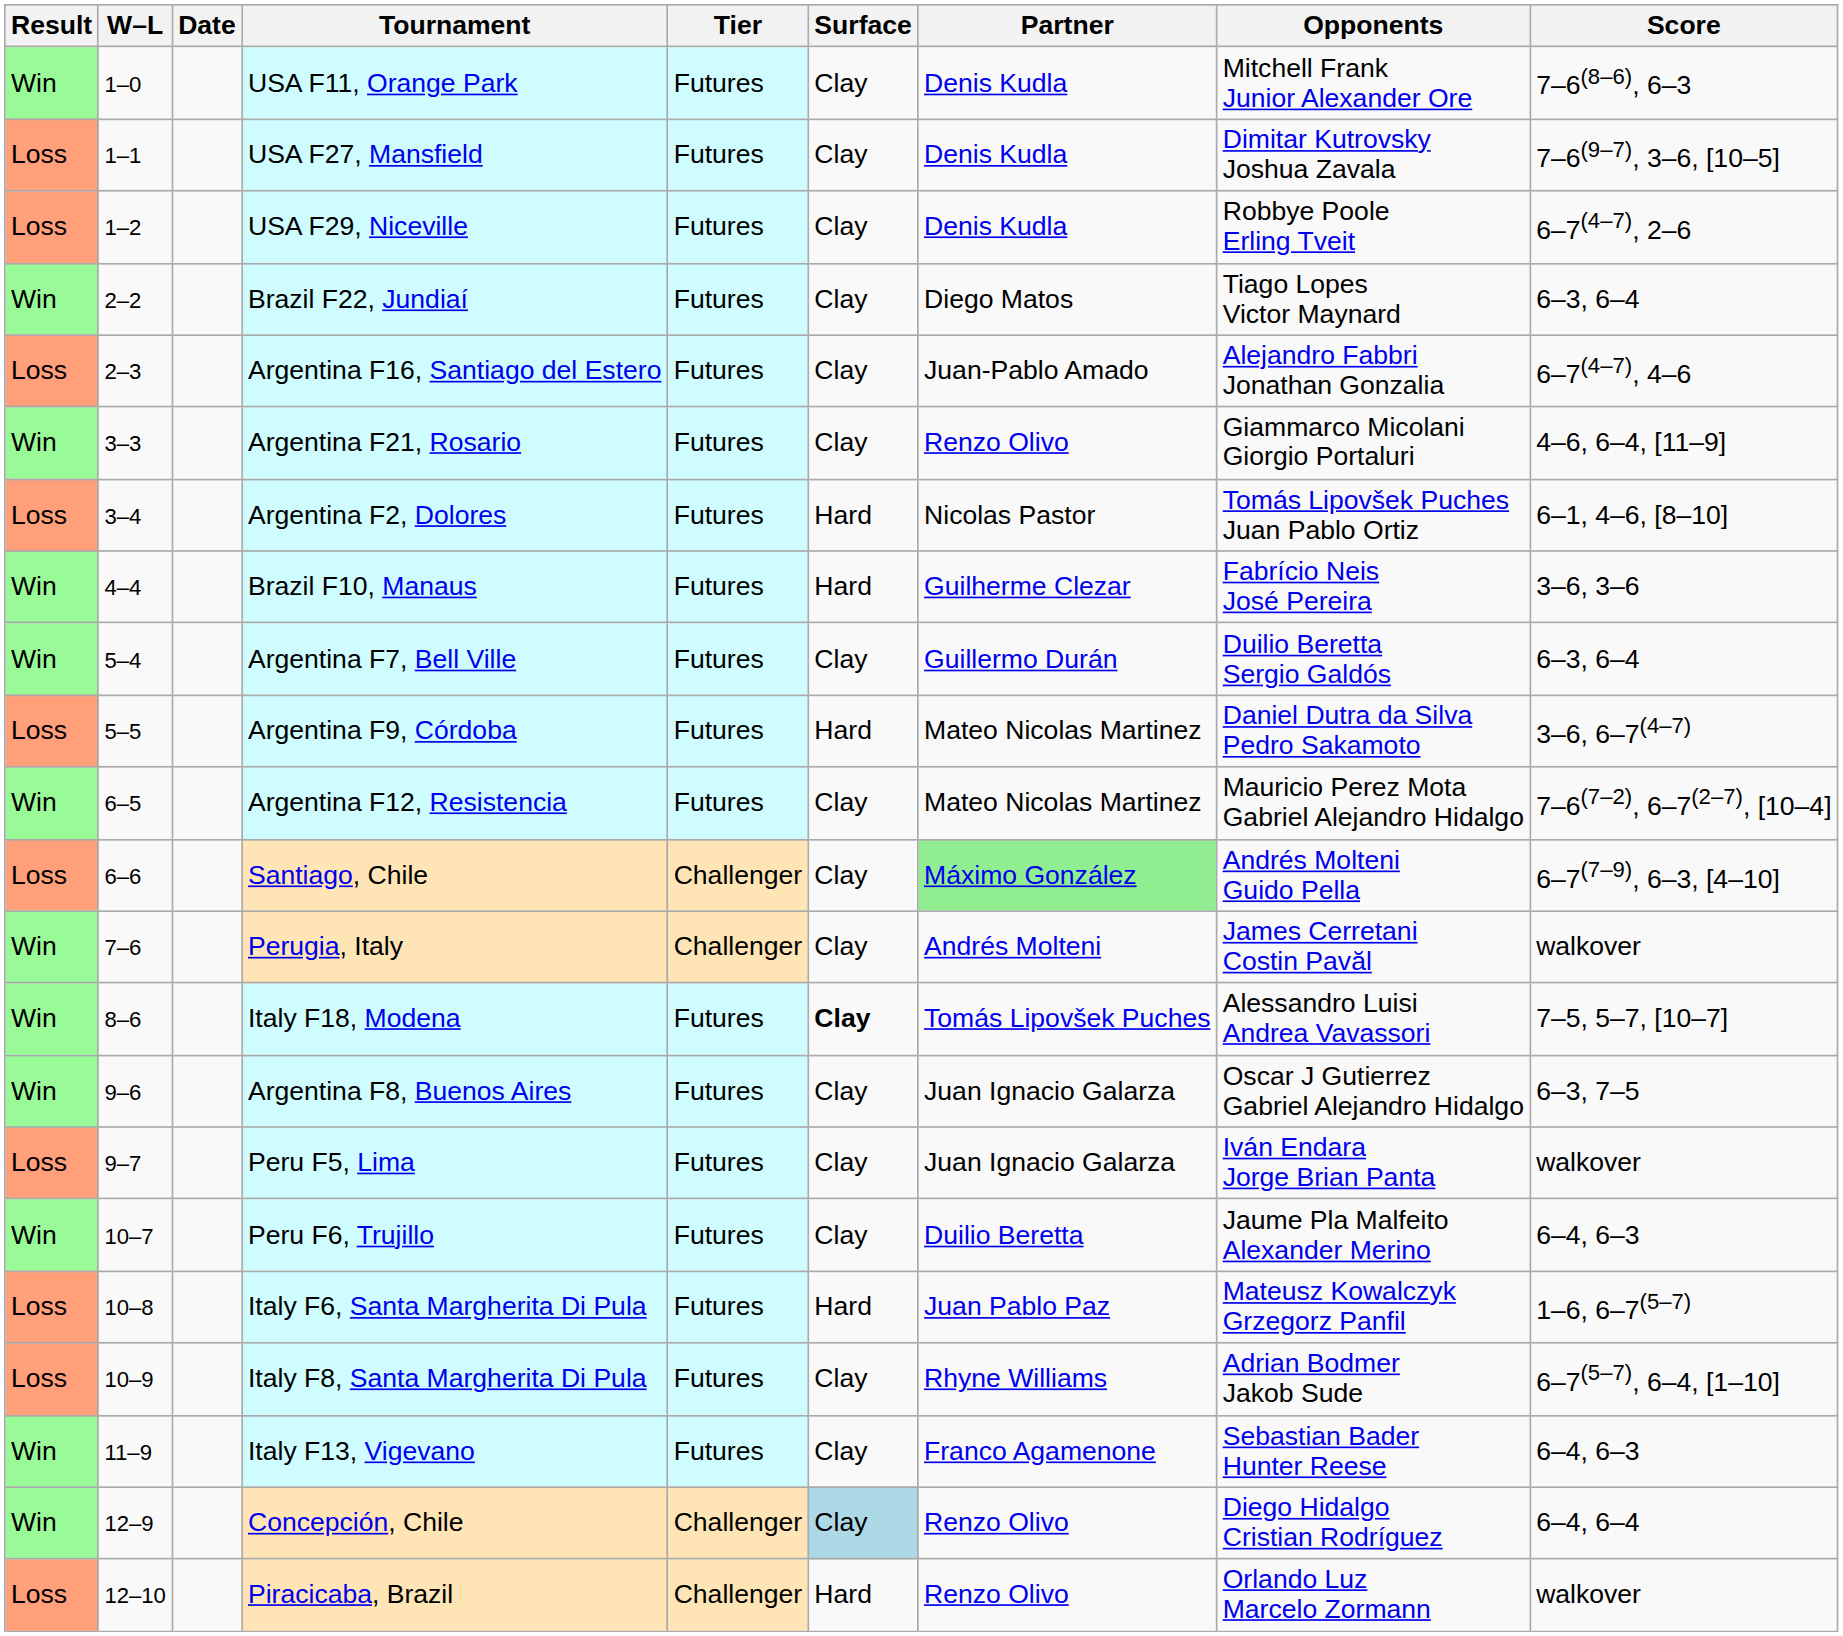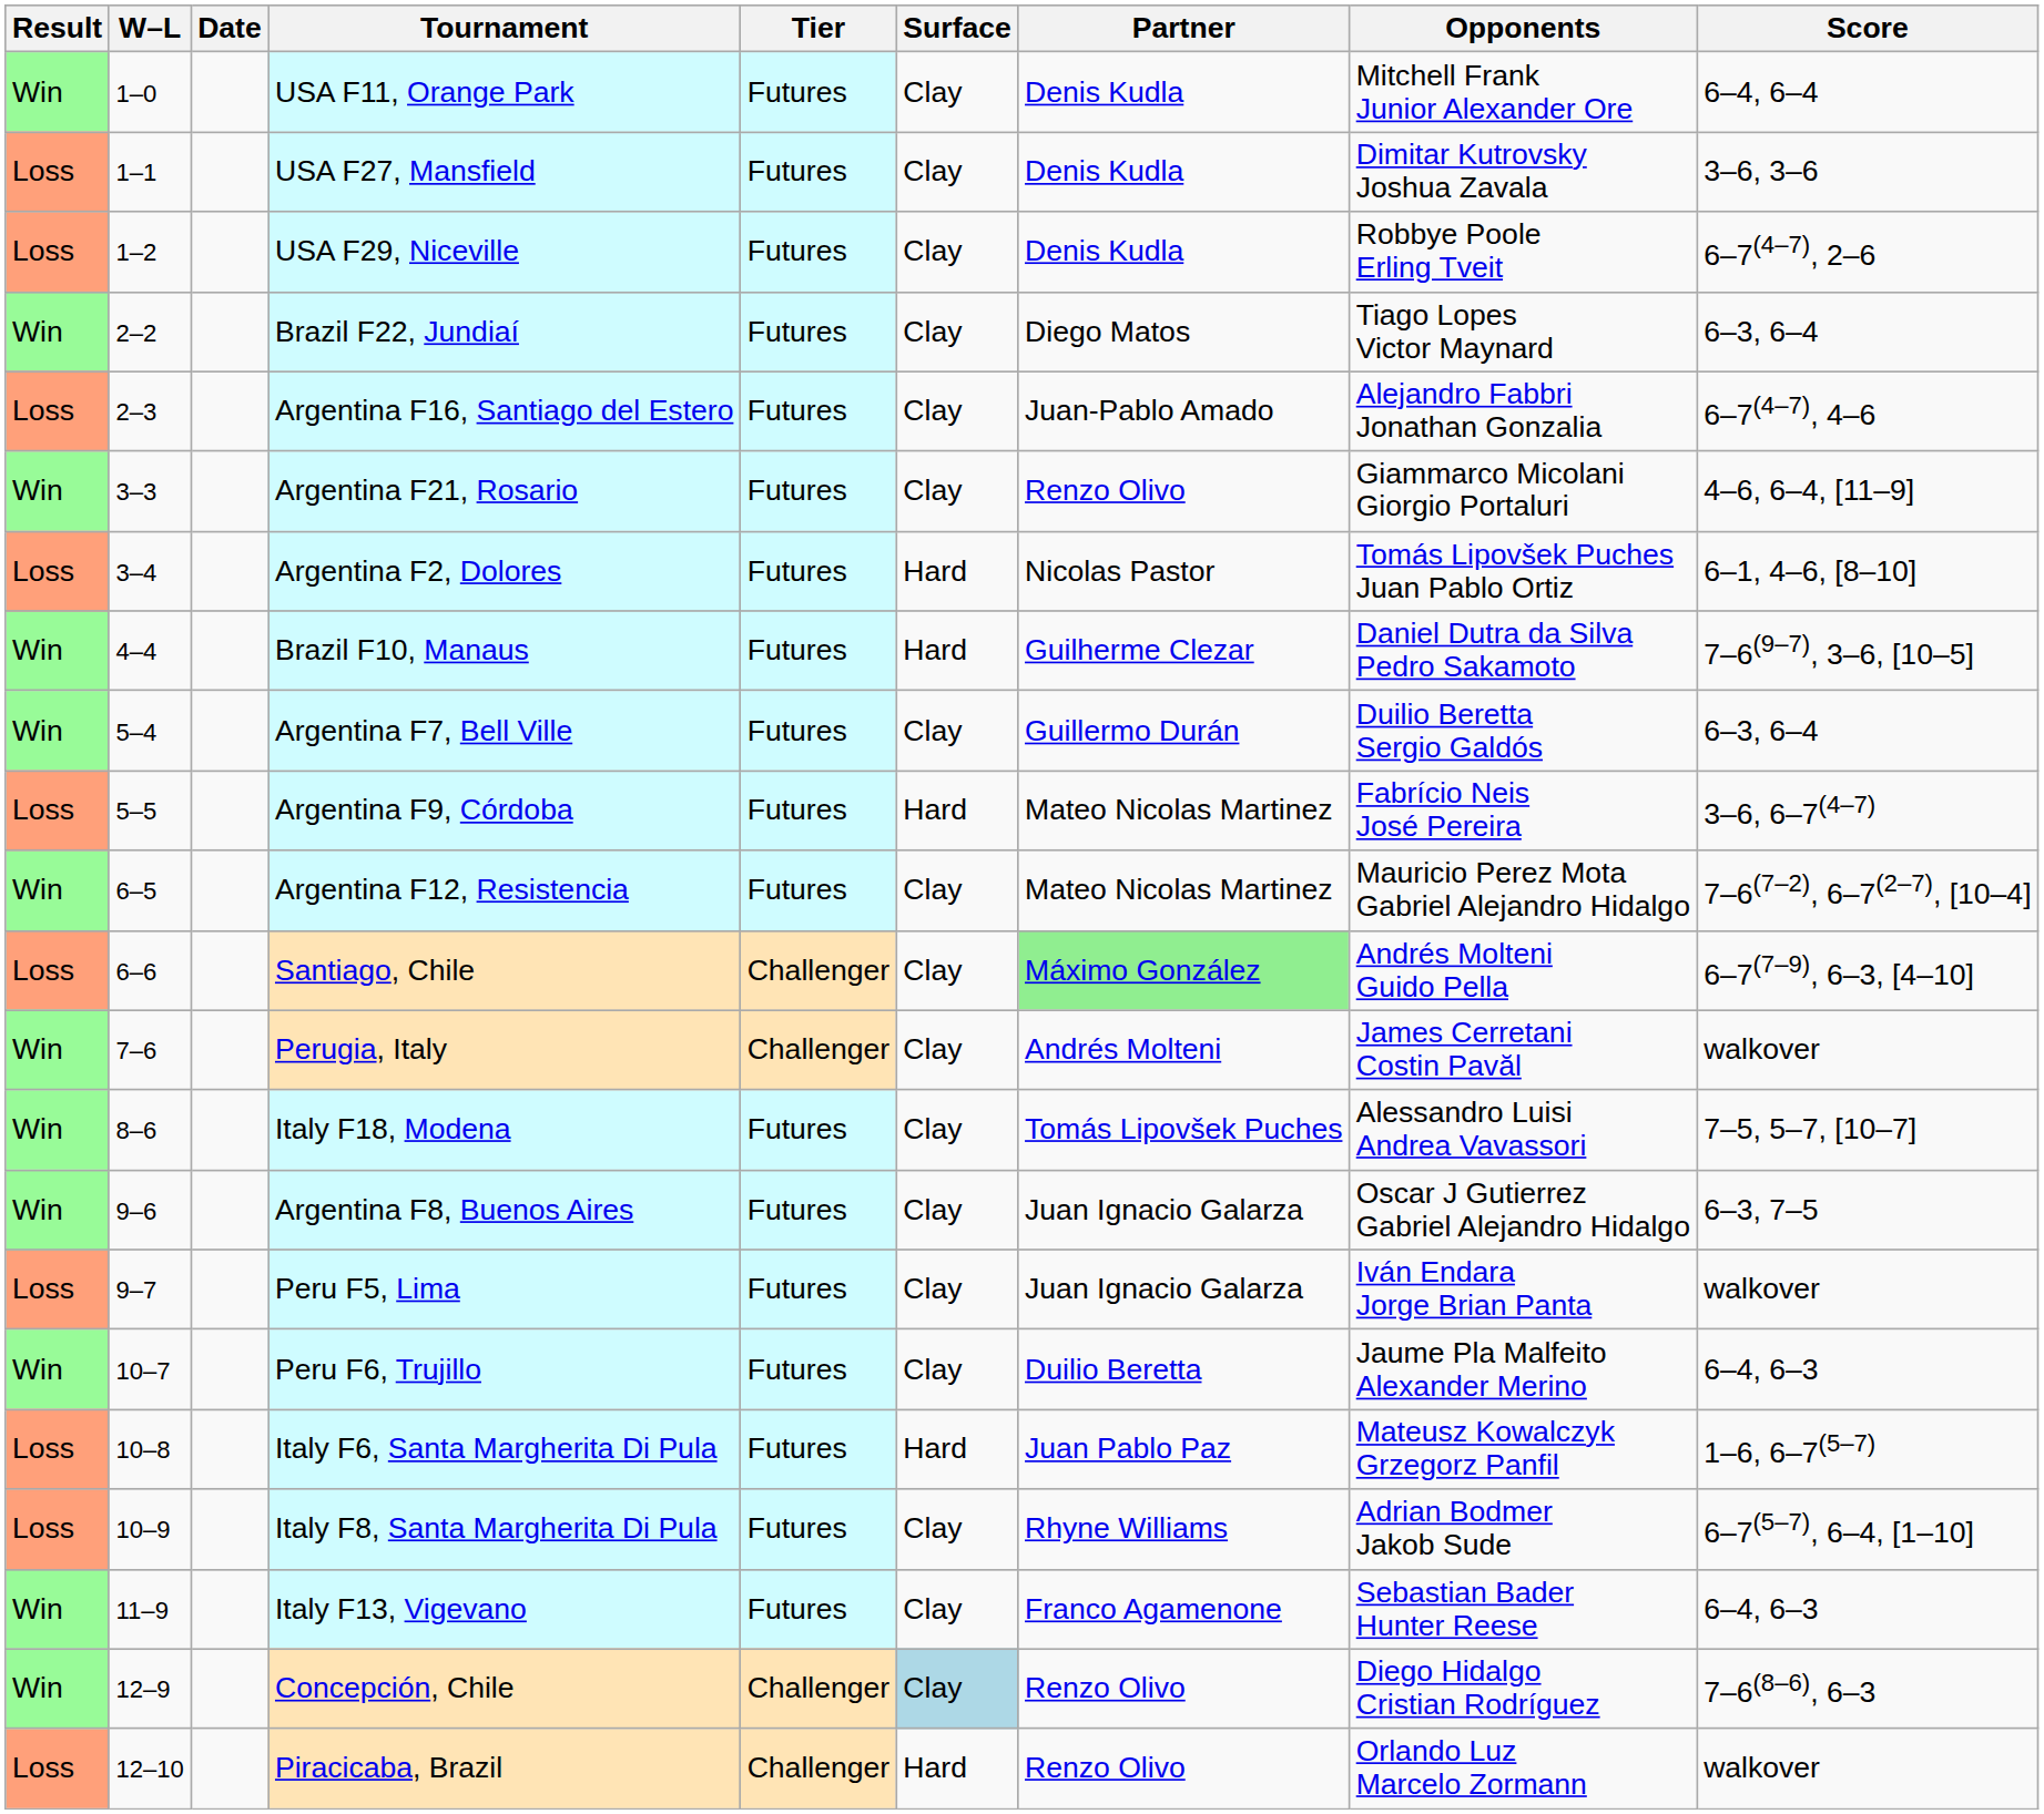USA F11, Orange Park | Score: 7–6(8–6), 6–3 -> 6–4, 6–4
USA F27, Mansfield | Score: 7–6(9–7), 3–6, [10–5] -> 3–6, 3–6
Brazil F10, Manaus | Opponents: Fabrício Neis José Pereira -> Daniel Dutra da Silva Pedro Sakamoto
Brazil F10, Manaus | Score: 3–6, 3–6 -> 7–6(9–7), 3–6, [10–5]
Argentina F9, Córdoba | Opponents: Daniel Dutra da Silva Pedro Sakamoto -> Fabrício Neis José Pereira
Italy F18, Modena | Surface: bold -> normal
Concepción, Chile | Score: 6–4, 6–4 -> 7–6(8–6), 6–3
